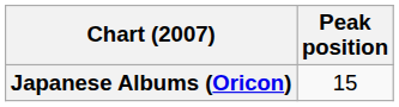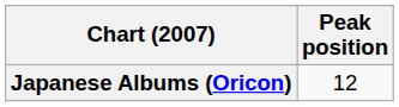Japanese Albums (Oricon) | Peak position: 15 -> 12
